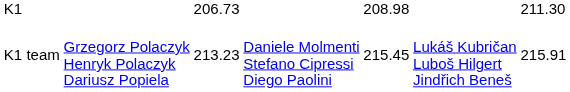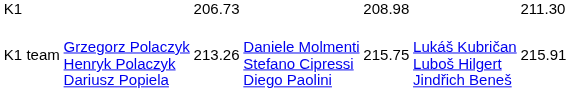K1 team | column 3: 213.23 -> 213.26
K1 team | column 5: 215.45 -> 215.75
